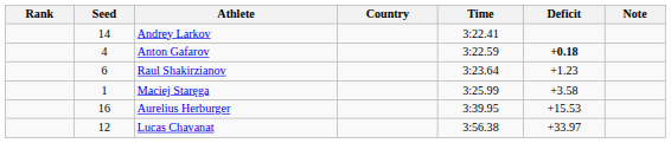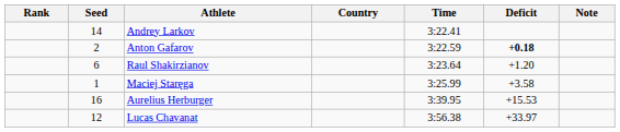Anton Gafarov | Seed: 4 -> 2
Raul Shakirzianov | Deficit: +1.23 -> +1.20
